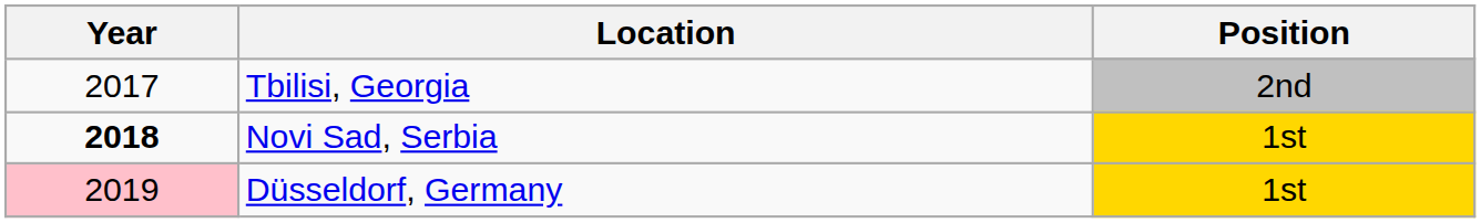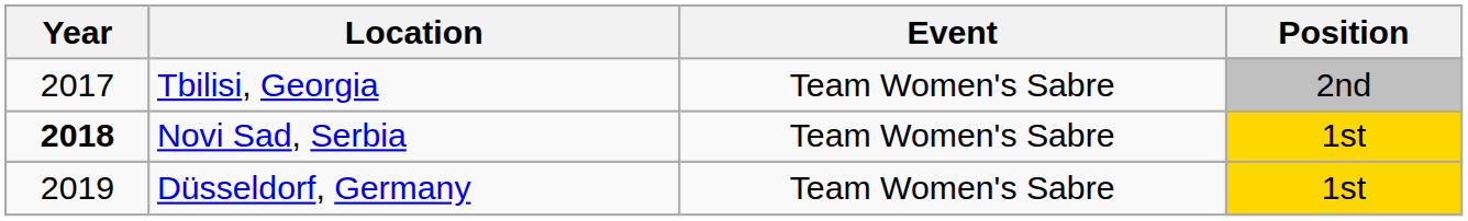+ column: Event | Team Women's Sabre | Team Women's Sabre | Team Women's Sabre
Düsseldorf, Germany | Year: pink background -> no background
